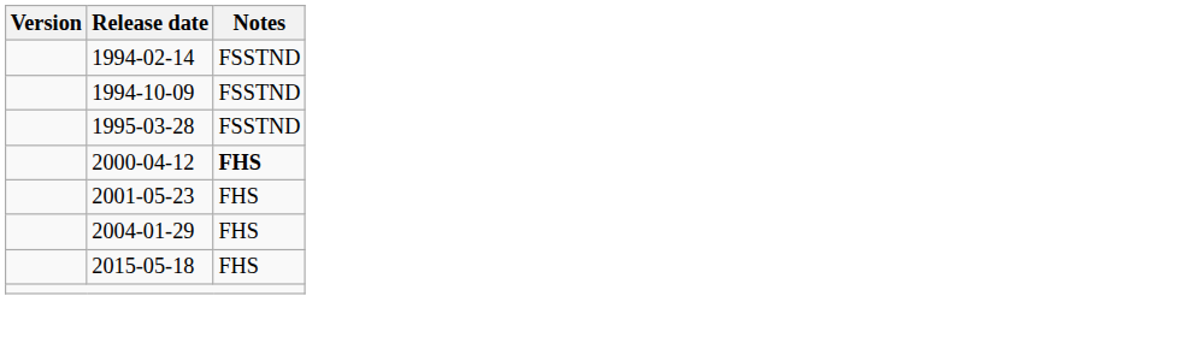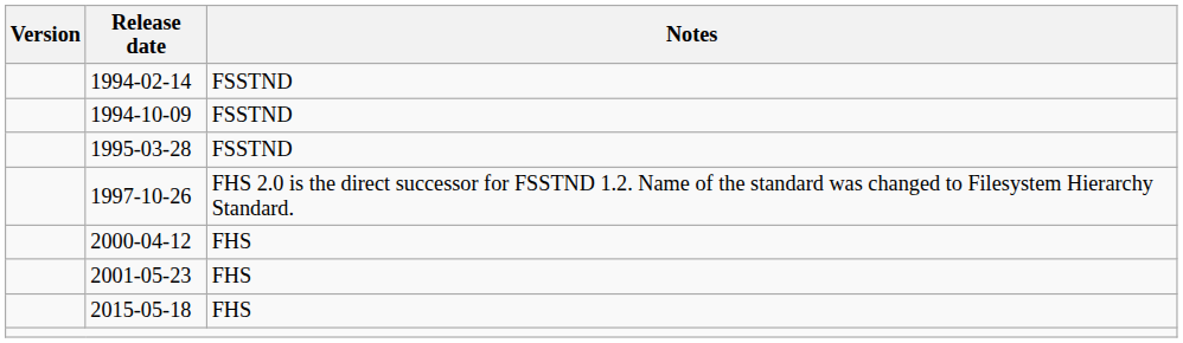+ row: 1997-10-26 | FHS 2.0 is the direct successor for FSSTND 1.2. Name of the standard was changed to Filesystem Hierarchy Standard.
2000-04-12 | Notes: bold -> normal
- row: 2004-01-29 | FHS
